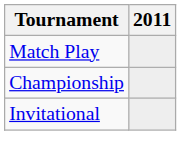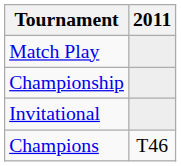+ row: Champions | T46
